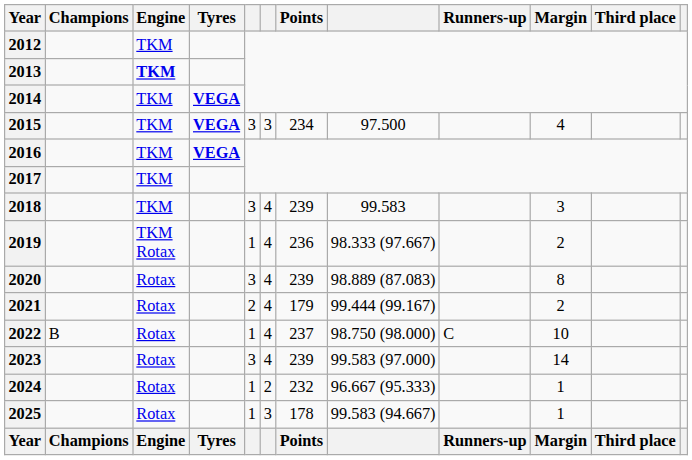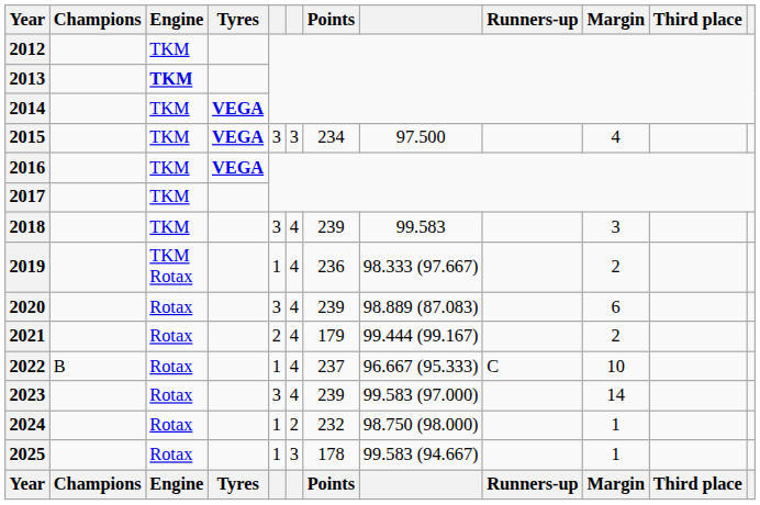2020 | Margin: 8 -> 6
2022 | column 8: 98.750 (98.000) -> 96.667 (95.333)
2024 | column 8: 96.667 (95.333) -> 98.750 (98.000)
